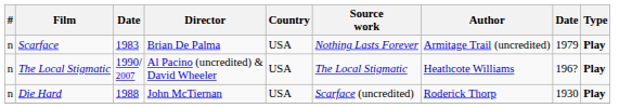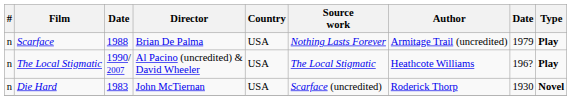Scarface | column 3: 1983 -> 1988
Die Hard | column 3: 1988 -> 1983
Die Hard | Type: Play -> Novel
